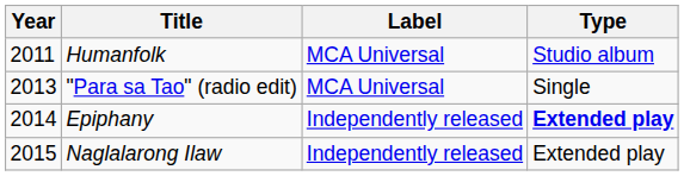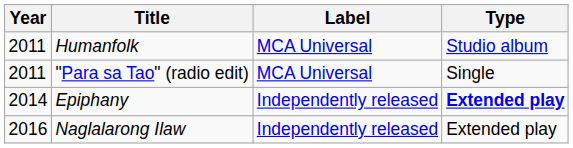"Para sa Tao" (radio edit) | Year: 2013 -> 2011
Naglalarong Ilaw | Year: 2015 -> 2016
